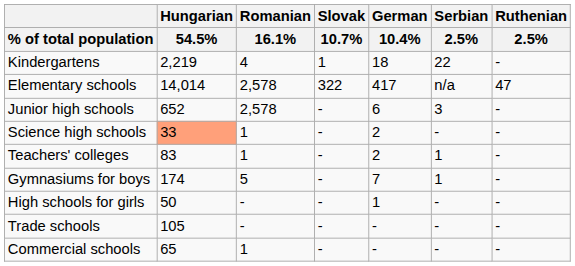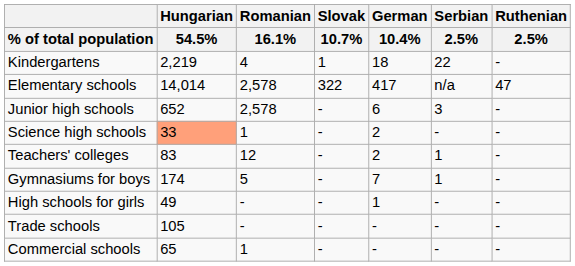Teachers' colleges | Romanian / 16.1%: 1 -> 12
High schools for girls | Hungarian / 54.5%: 50 -> 49
